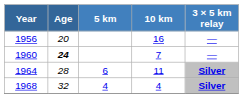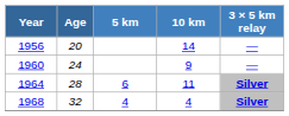1956 | 10 km: 16 -> 14
1960 | Age: bold -> normal
1960 | 10 km: 7 -> 9
